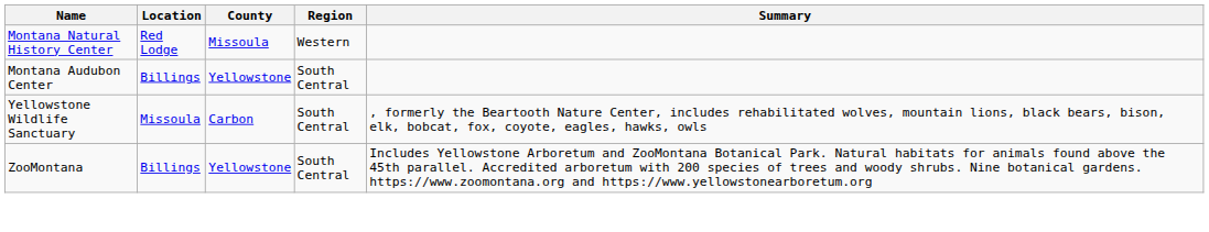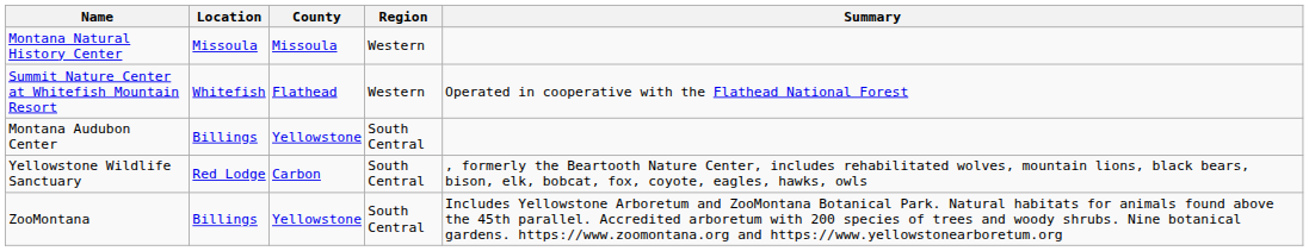Montana Natural History Center | Location: Red Lodge -> Missoula
+ row: Summit Nature Center at Whitefish Mountain Resort | Whitefish | Flathead | Western | Operated in cooperative with the Flathead National Forest
Yellowstone Wildlife Sanctuary | Location: Missoula -> Red Lodge
